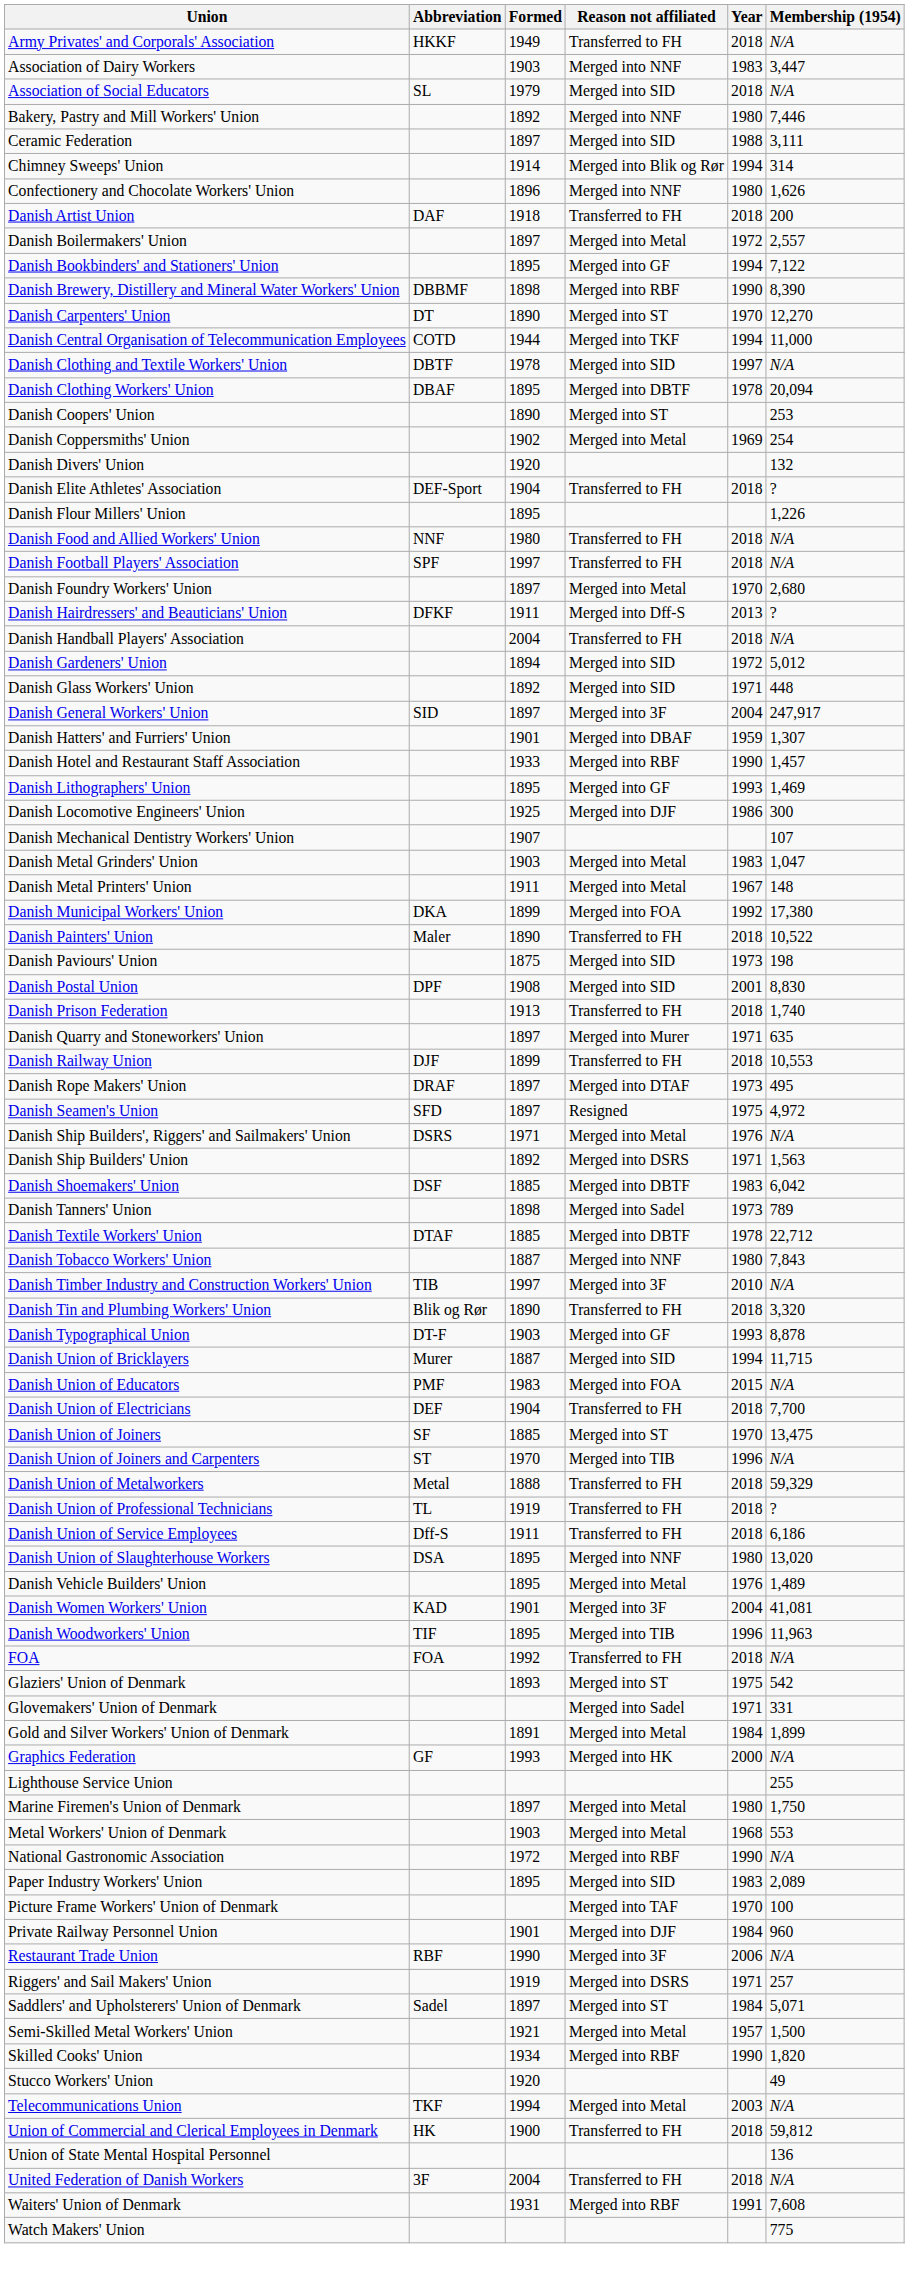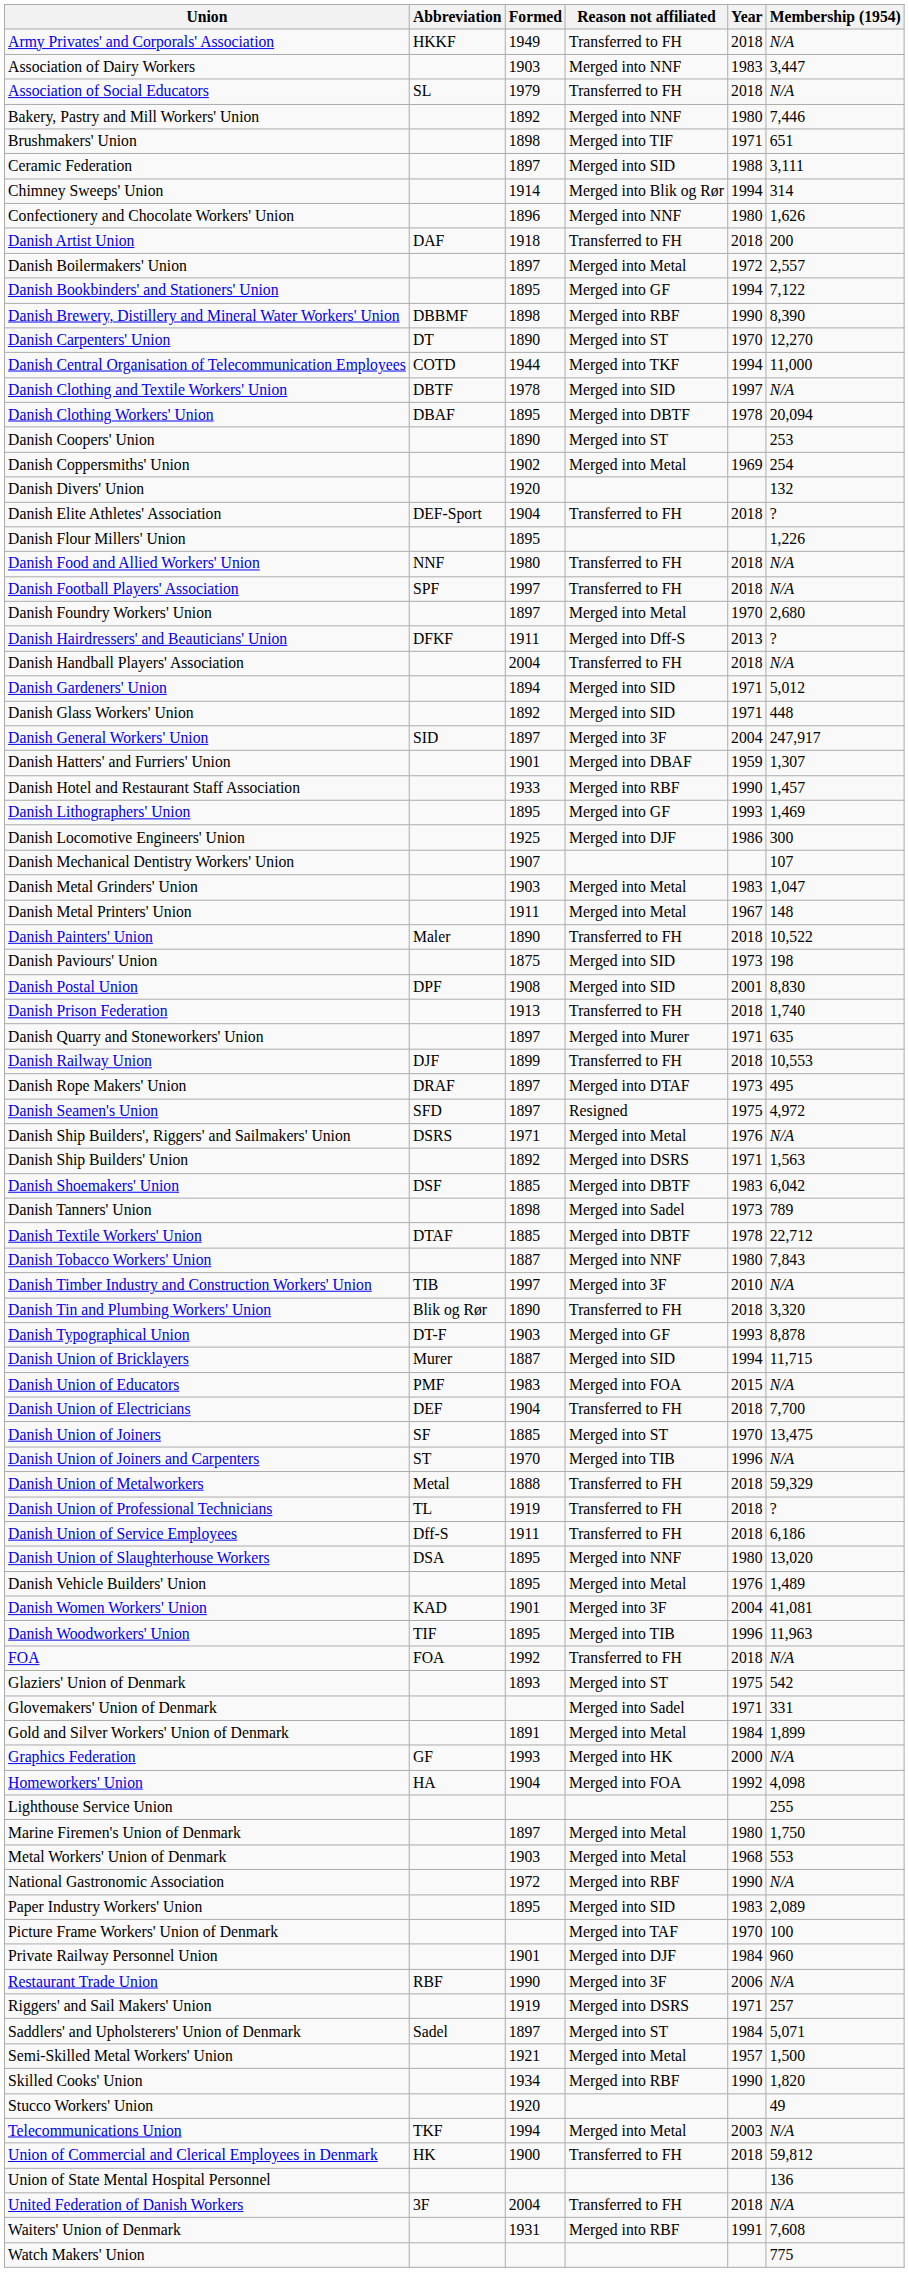Association of Social Educators | Reason not affiliated: Merged into SID -> Transferred to FH
+ row: Brushmakers' Union | 1898 | Merged into TIF | 1971 | 651
Danish Gardeners' Union | Year: 1972 -> 1971
- row: Danish Municipal Workers' Union | DKA | 1899 | Merged into FOA | 1992 | 17,380
+ row: Homeworkers' Union | HA | 1904 | Merged into FOA | 1992 | 4,098
